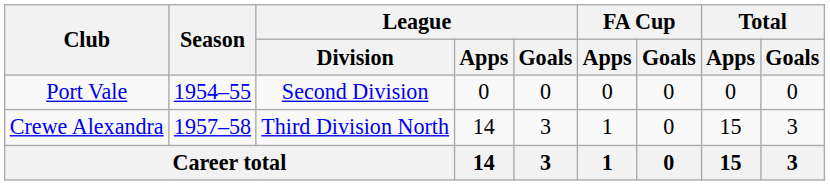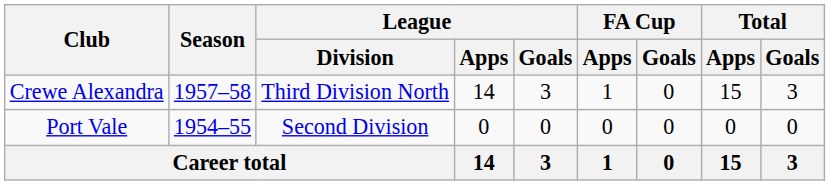rows swapped: Port Vale <-> Crewe Alexandra
